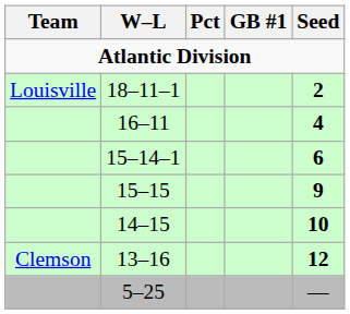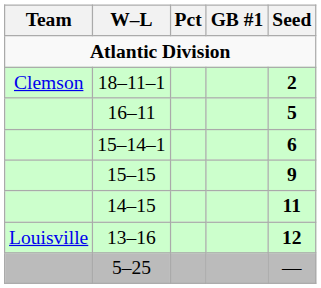18–11–1 | Team: Louisville -> Clemson
16–11 | Seed: 4 -> 5
14–15 | Seed: 10 -> 11
13–16 | Team: Clemson -> Louisville
